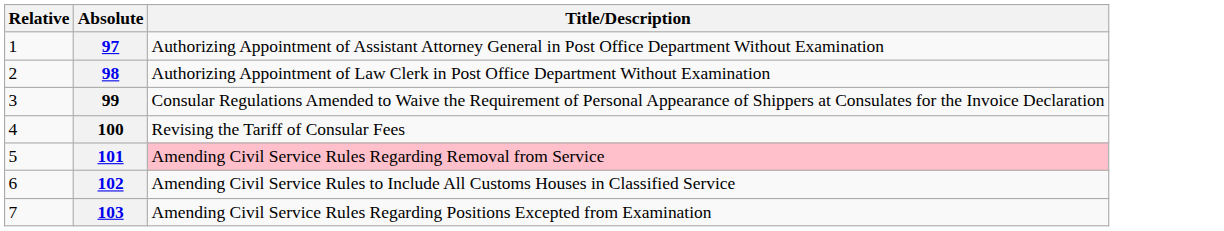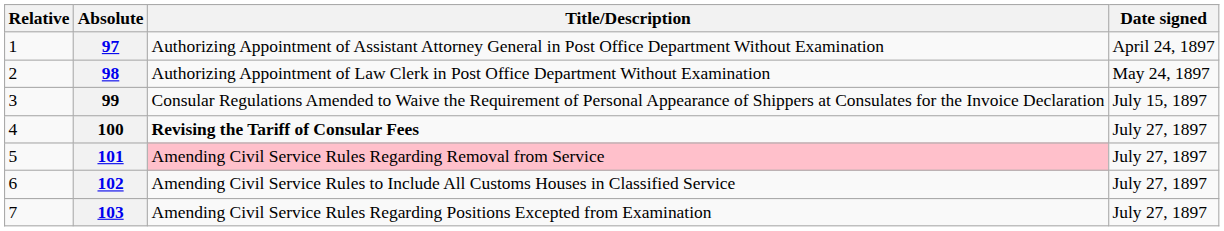+ column: Date signed | April 24, 1897 | May 24, 1897 | July 15, 1897 | July 27, 1897 | July 27, 1897 | July 27, 1897 | July 27, 1897
100 | Title/Description: normal -> bold
